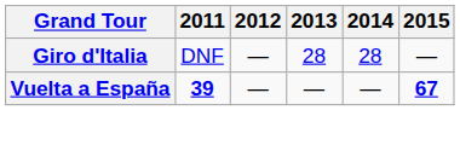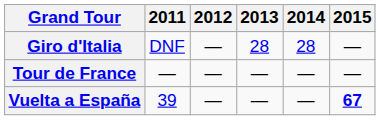+ row: Tour de France | — | — | — | — | —
Vuelta a España | 2011: bold -> normal
